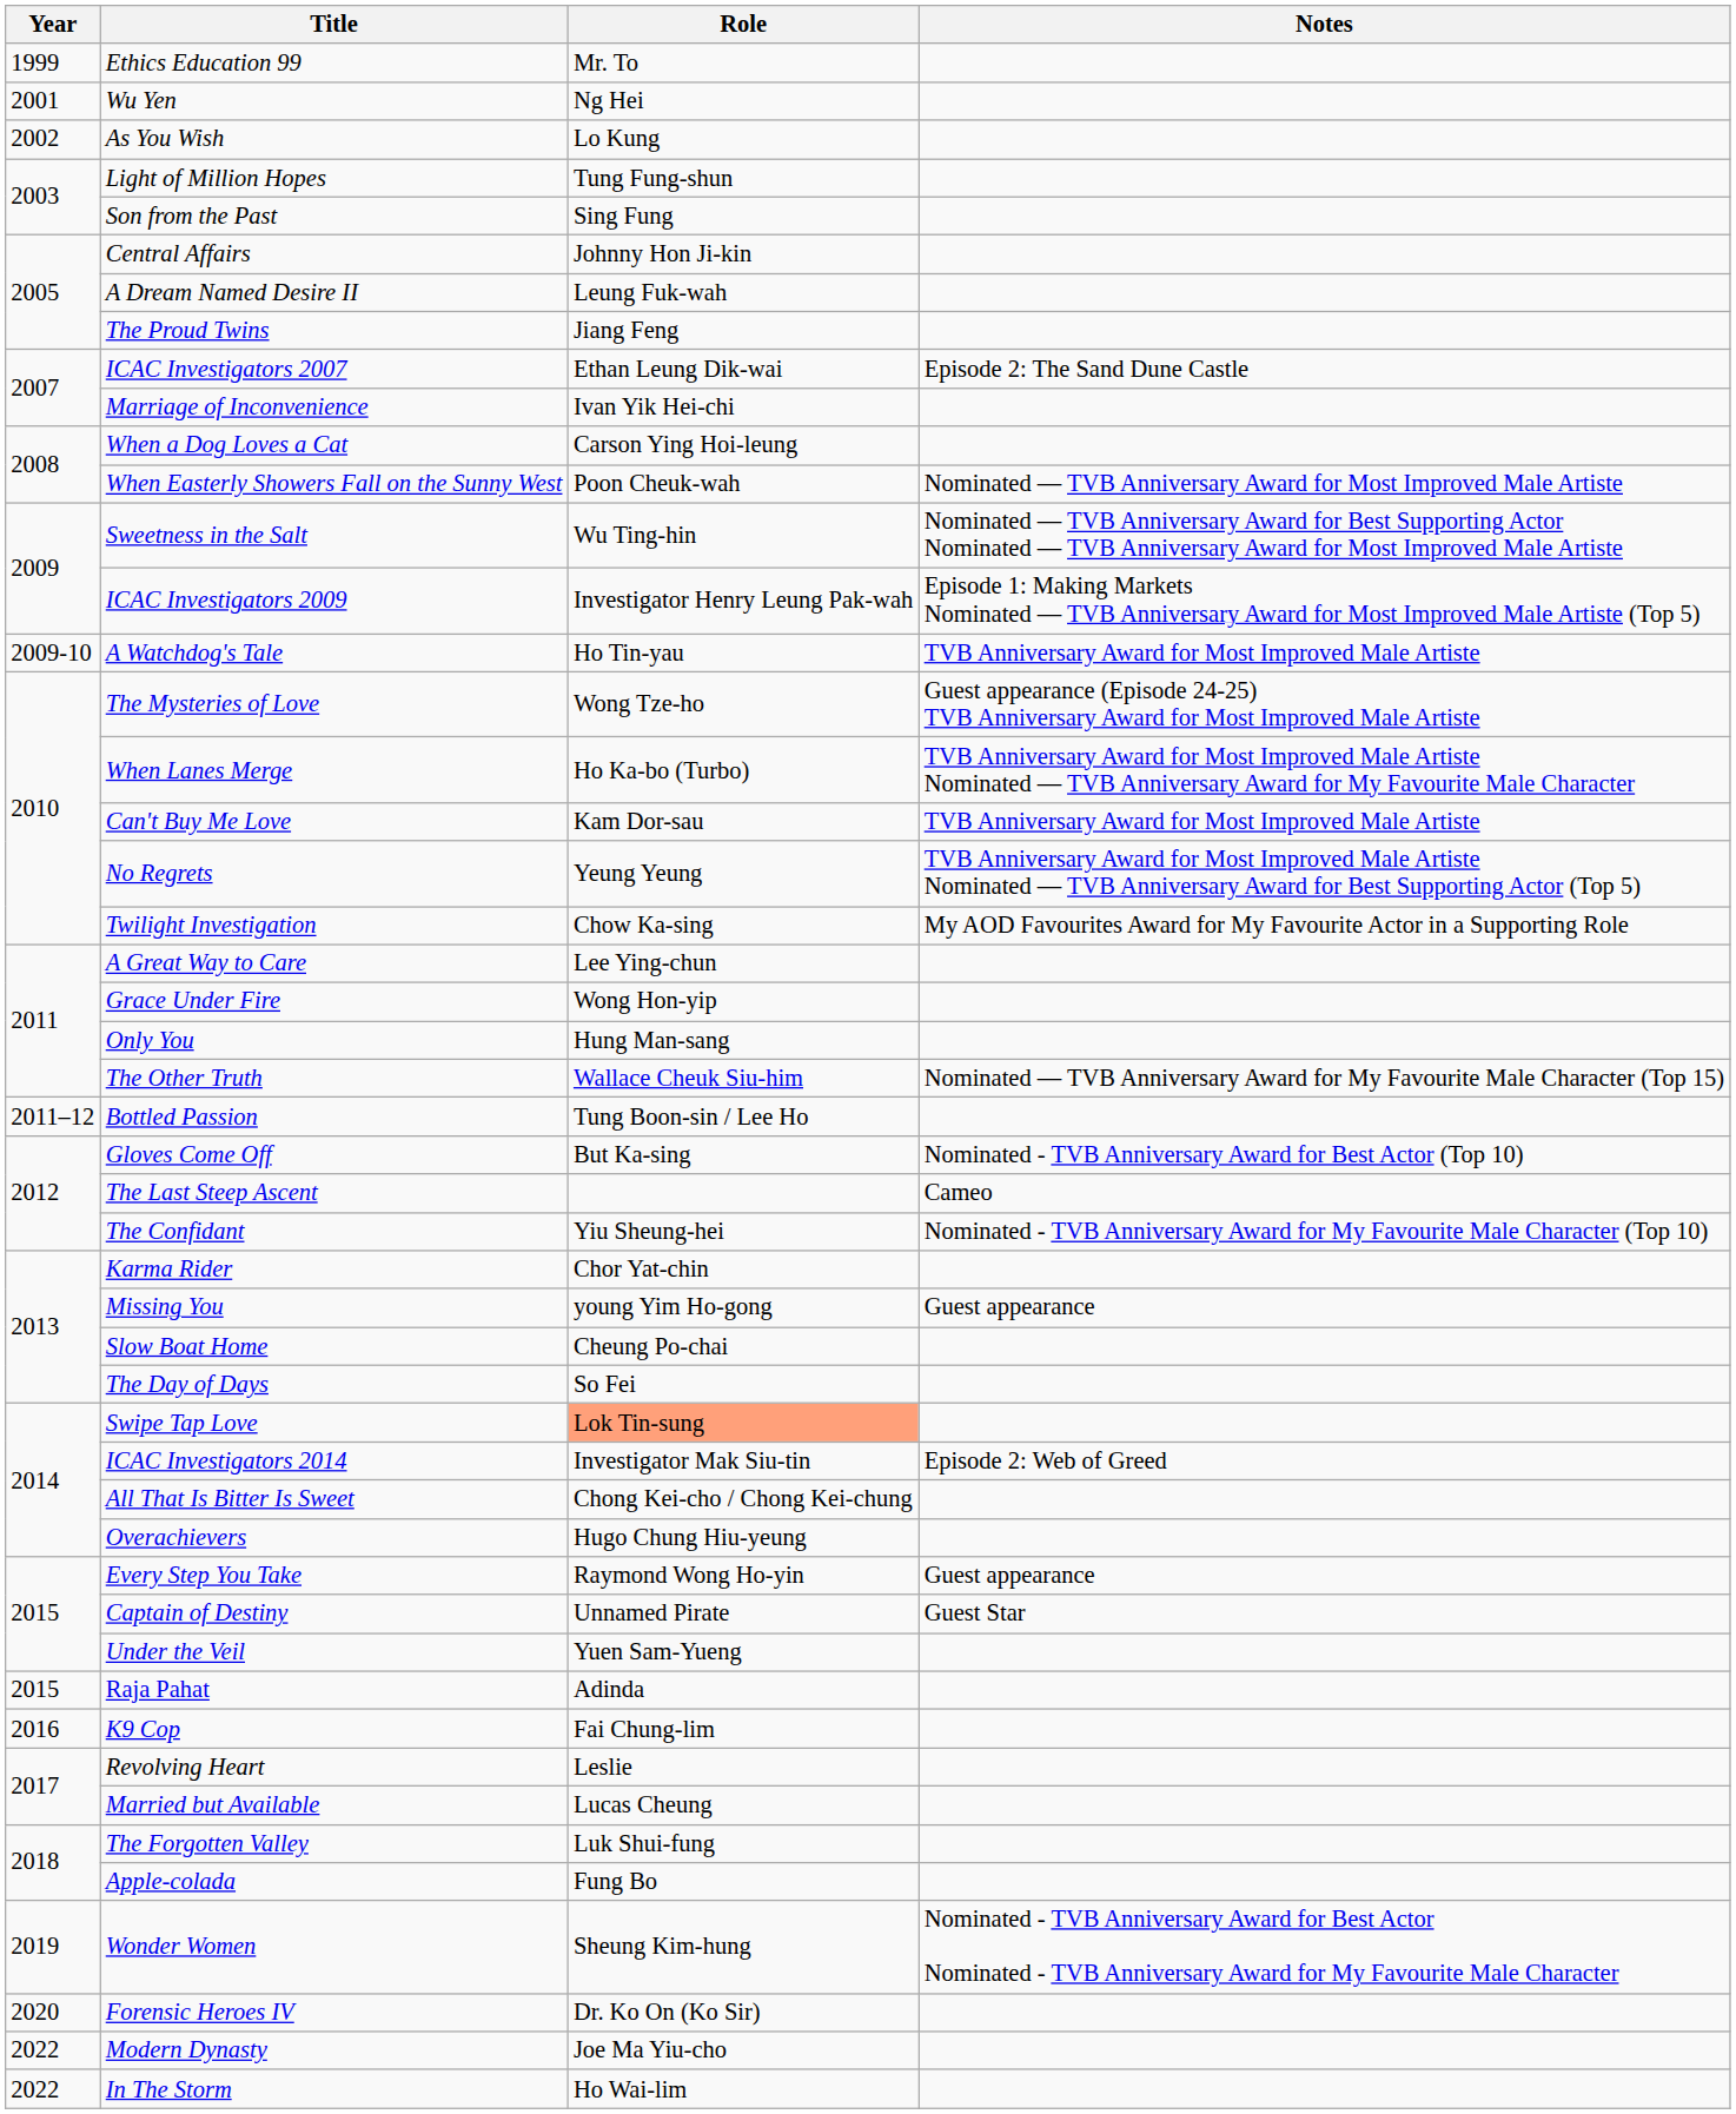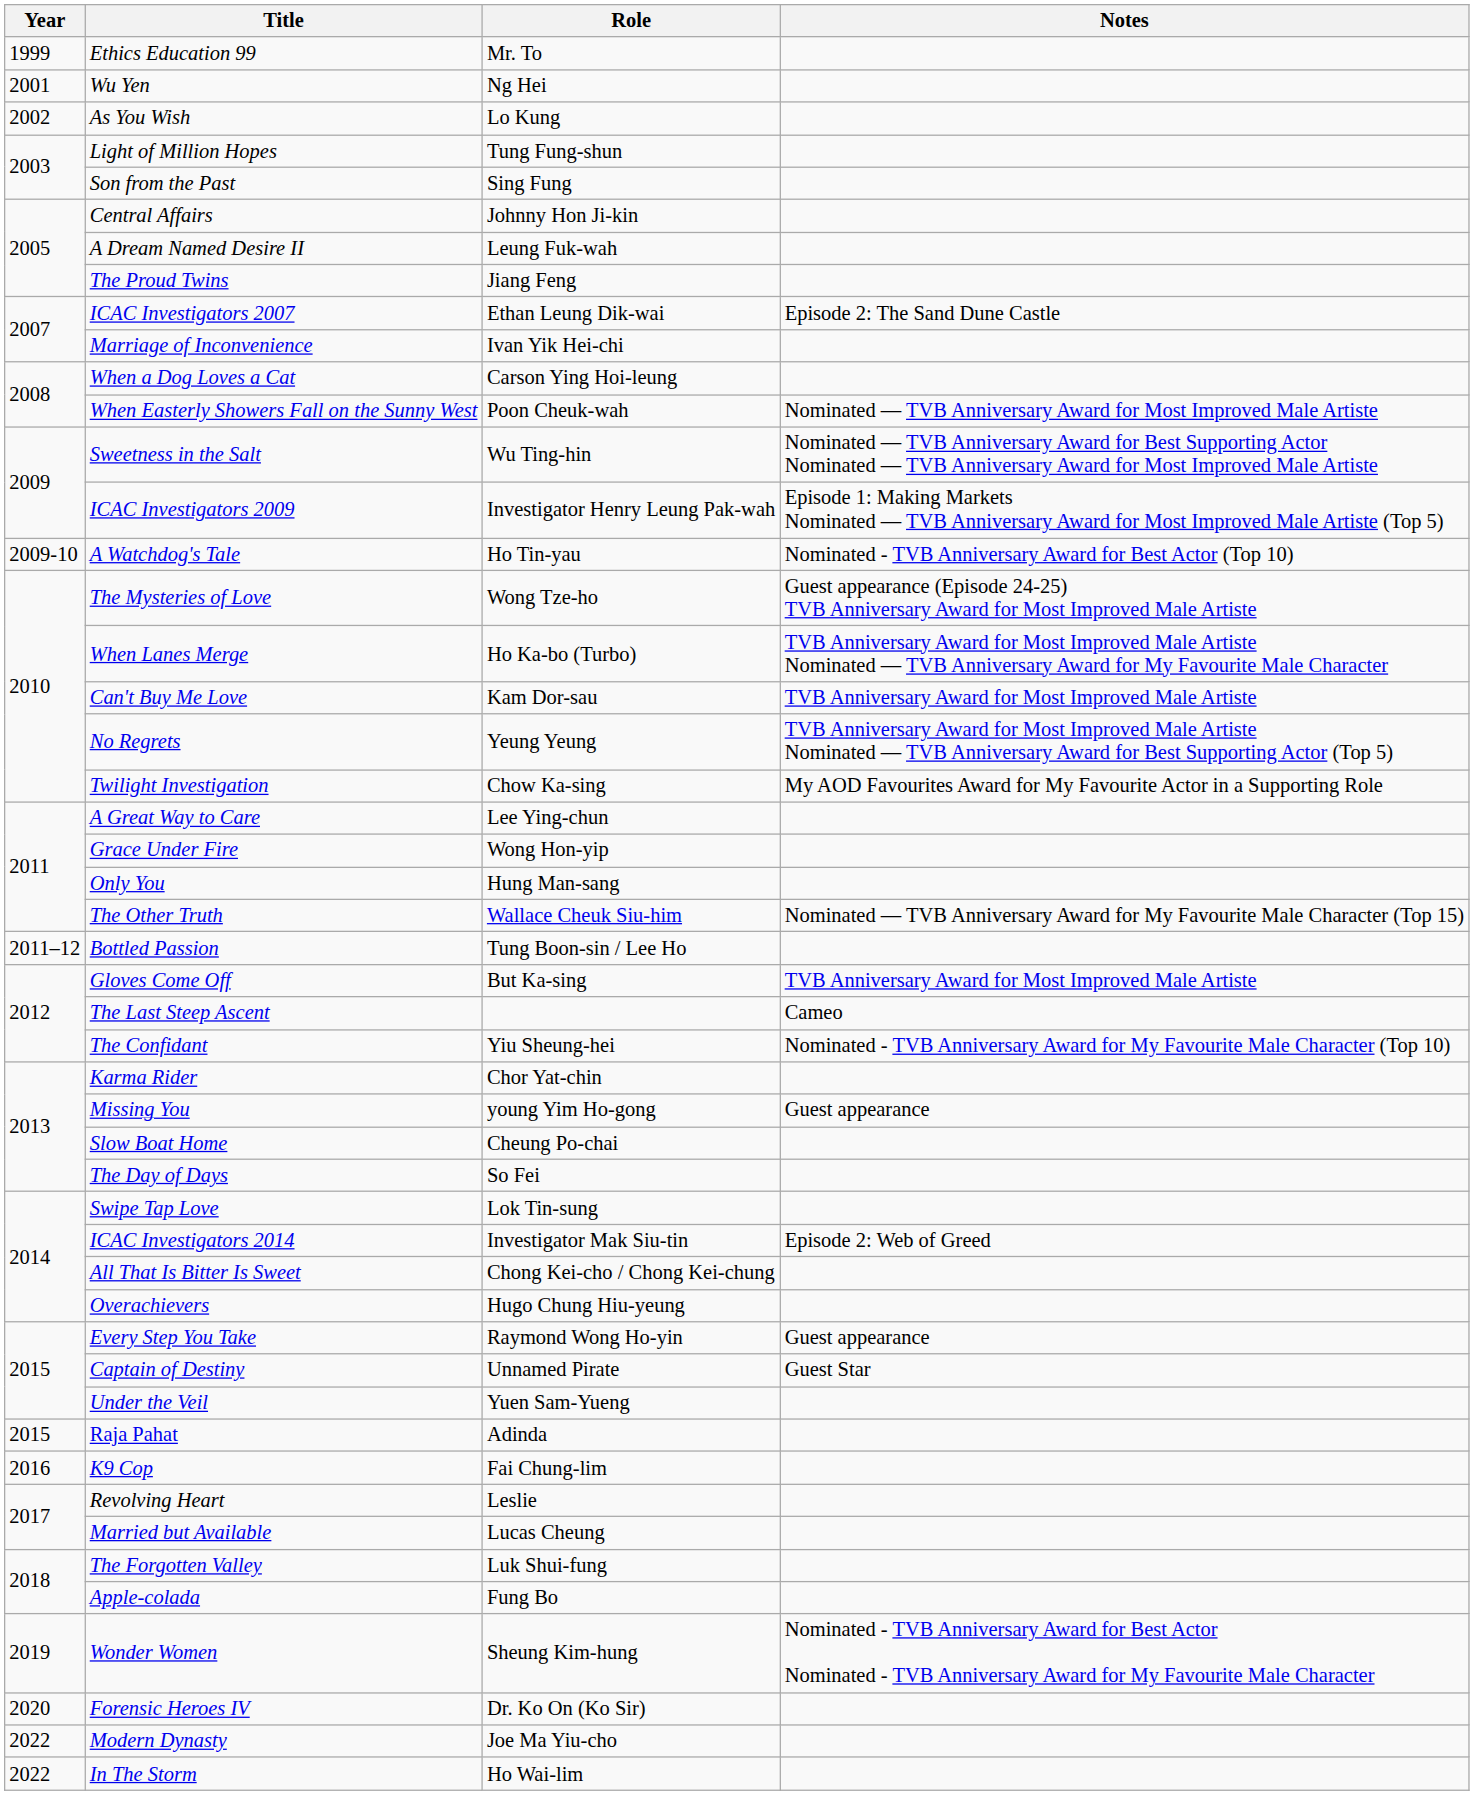A Watchdog's Tale | Notes: TVB Anniversary Award for Most Improved Male Artiste -> Nominated - TVB Anniversary Award for Best Actor (Top 10)
Gloves Come Off | Notes: Nominated - TVB Anniversary Award for Best Actor (Top 10) -> TVB Anniversary Award for Most Improved Male Artiste
Swipe Tap Love | Role: lightsalmon background -> no background
